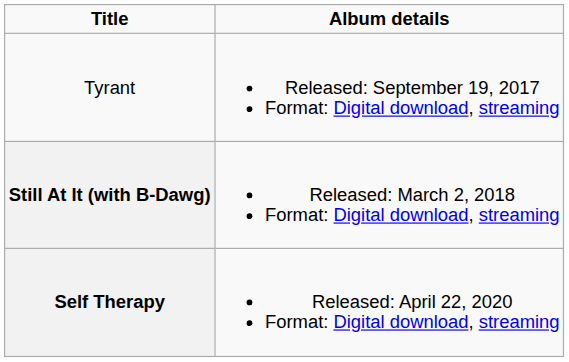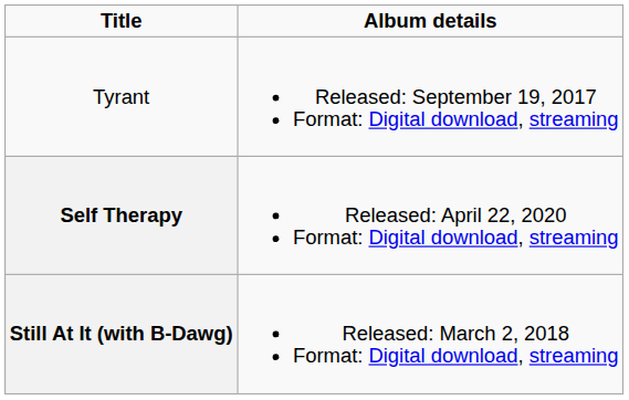rows swapped: Still At It (with B-Dawg) <-> Self Therapy
